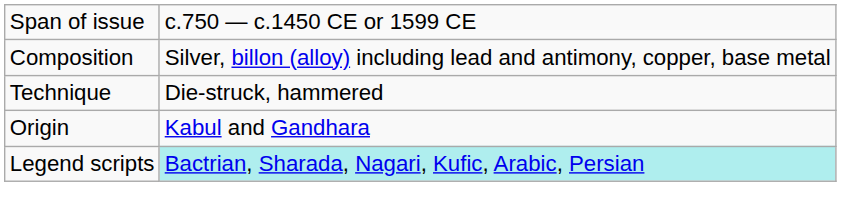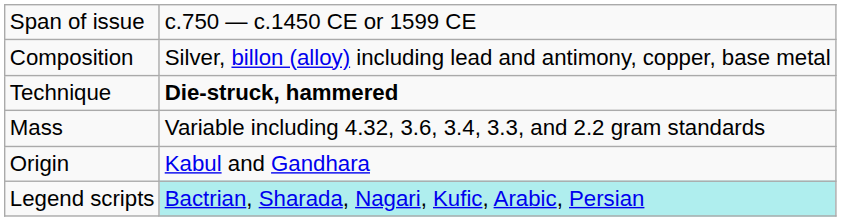Technique | column 2: normal -> bold
+ row: Mass | Variable including 4.32, 3.6, 3.4, 3.3, and 2.2 gram standards
